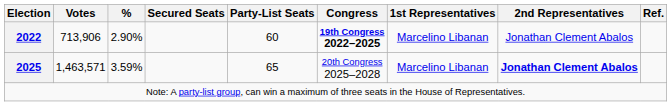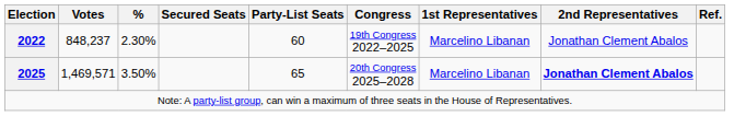2022 | Votes: 713,906 -> 848,237
2022 | %: 2.90% -> 2.30%
2022 | Congress: bold -> normal
2025 | Votes: 1,463,571 -> 1,469,571
2025 | %: 3.59% -> 3.50%
